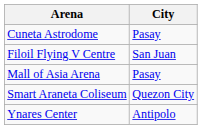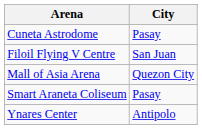Mall of Asia Arena | City: Pasay -> Quezon City
Smart Araneta Coliseum | City: Quezon City -> Pasay
